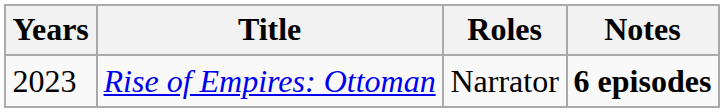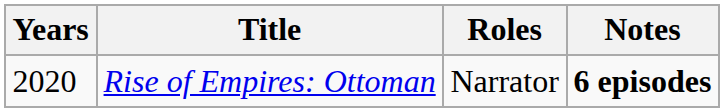Rise of Empires: Ottoman | Years: 2023 -> 2020
